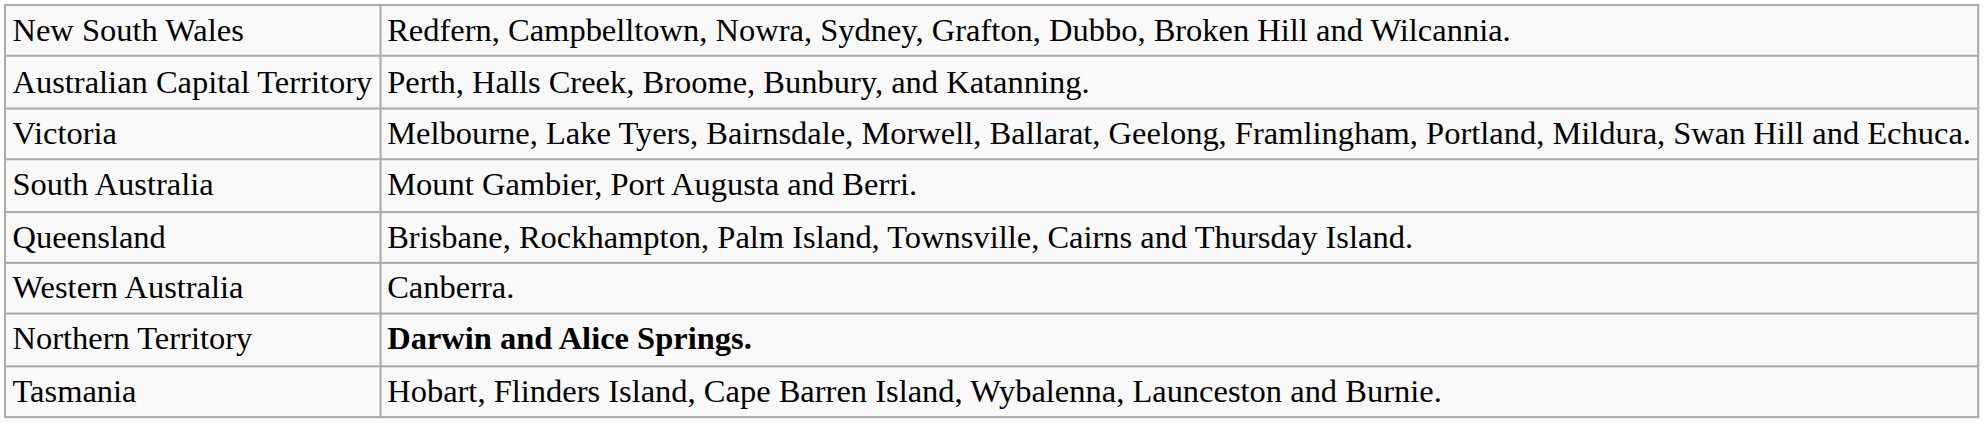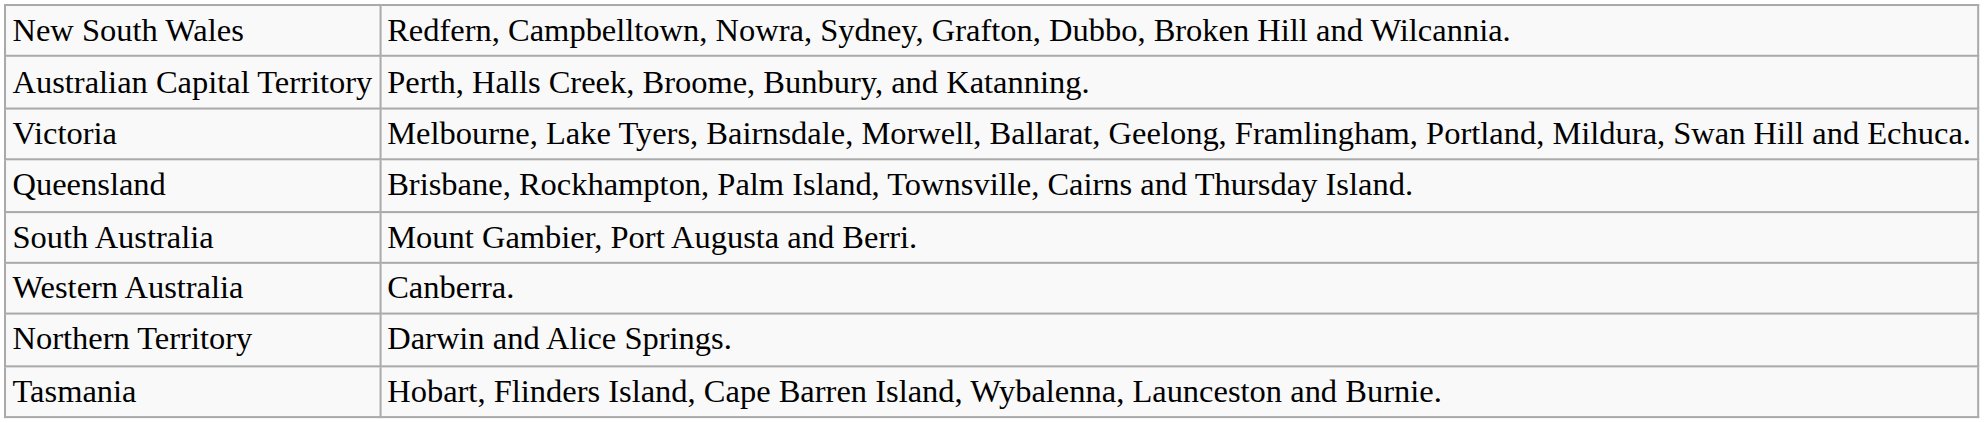rows swapped: Queensland <-> South Australia
Northern Territory | column 2: bold -> normal
